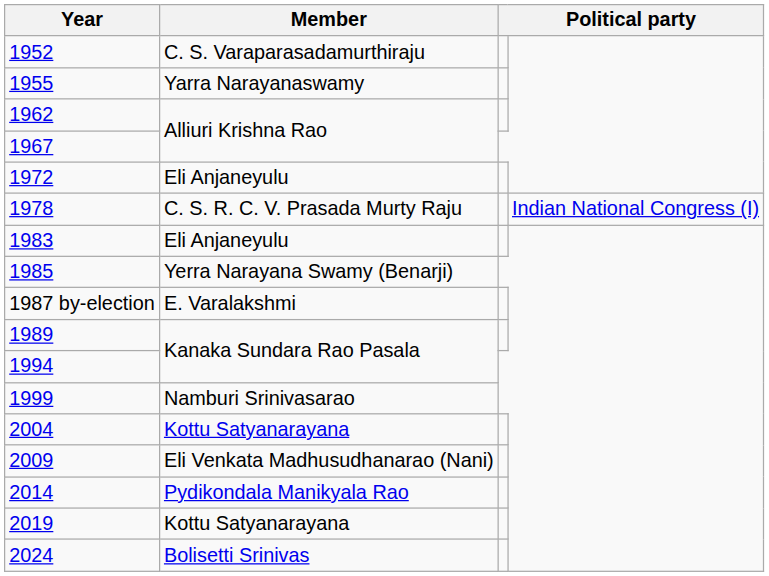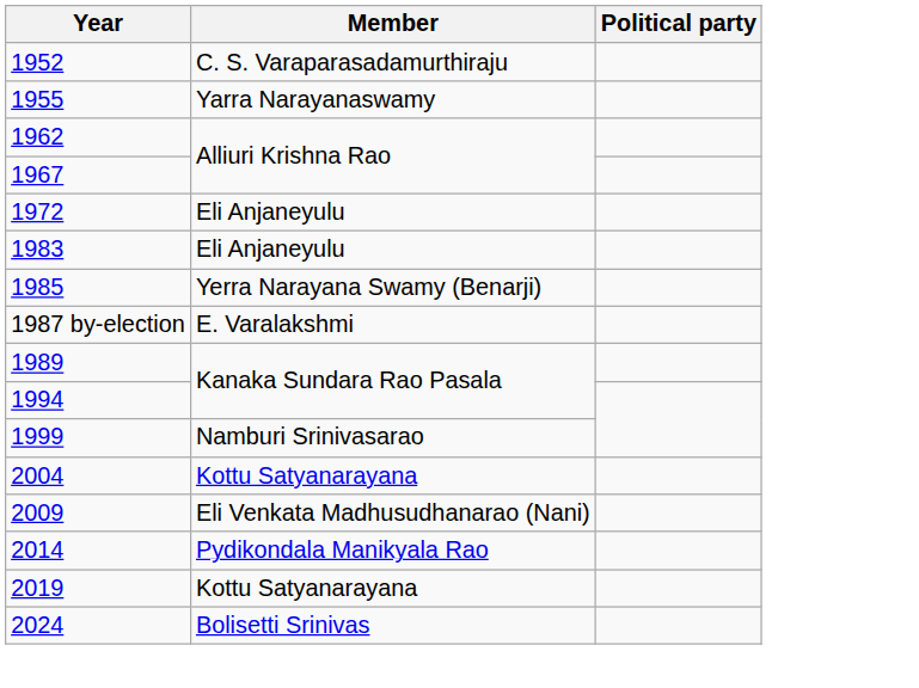- row: 1978 | C. S. R. C. V. Prasada Murty Raju | Indian National Congress (I)
